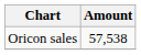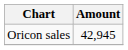Oricon sales | Amount: 57,538 -> 42,945
